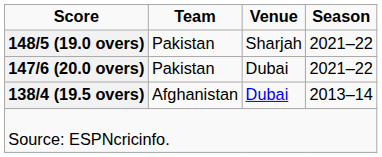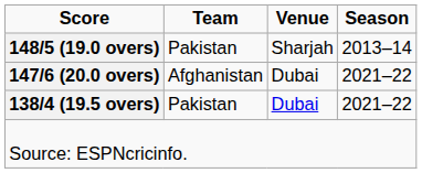148/5 (19.0 overs) | Season: 2021–22 -> 2013–14
147/6 (20.0 overs) | Team: Pakistan -> Afghanistan
138/4 (19.5 overs) | Team: Afghanistan -> Pakistan
138/4 (19.5 overs) | Season: 2013–14 -> 2021–22
